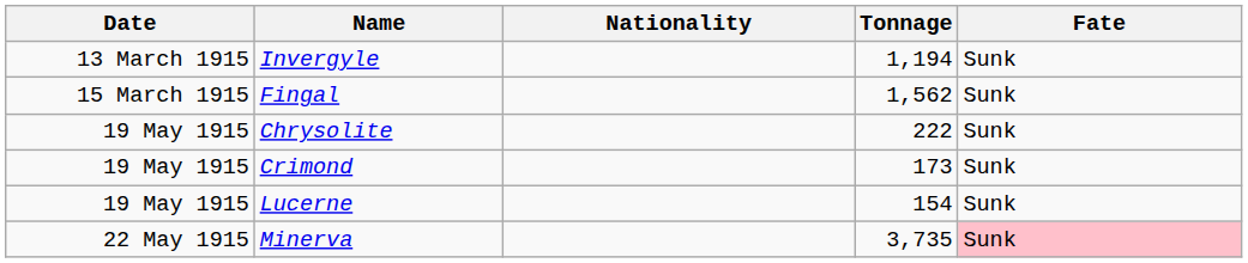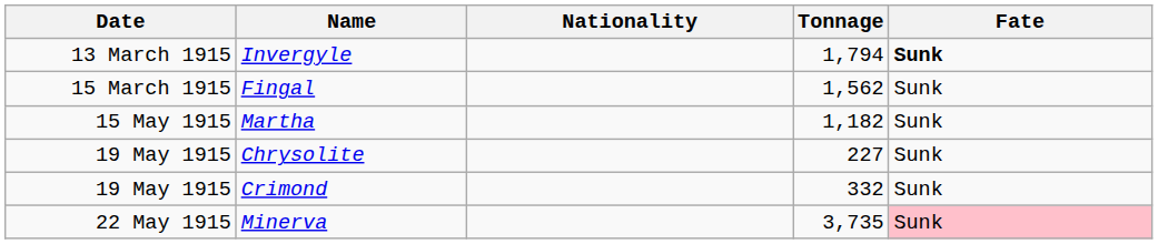Invergyle | Tonnage: 1,194 -> 1,794
Invergyle | Fate: normal -> bold
+ row: 15 May 1915 | Martha | 1,182 | Sunk
Chrysolite | Tonnage: 222 -> 227
Crimond | Tonnage: 173 -> 332
- row: 19 May 1915 | Lucerne | 154 | Sunk
